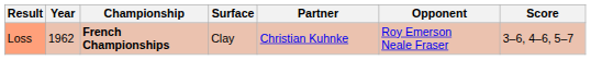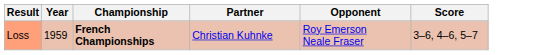- column: Surface | Clay
Loss | Year: 1962 -> 1959
